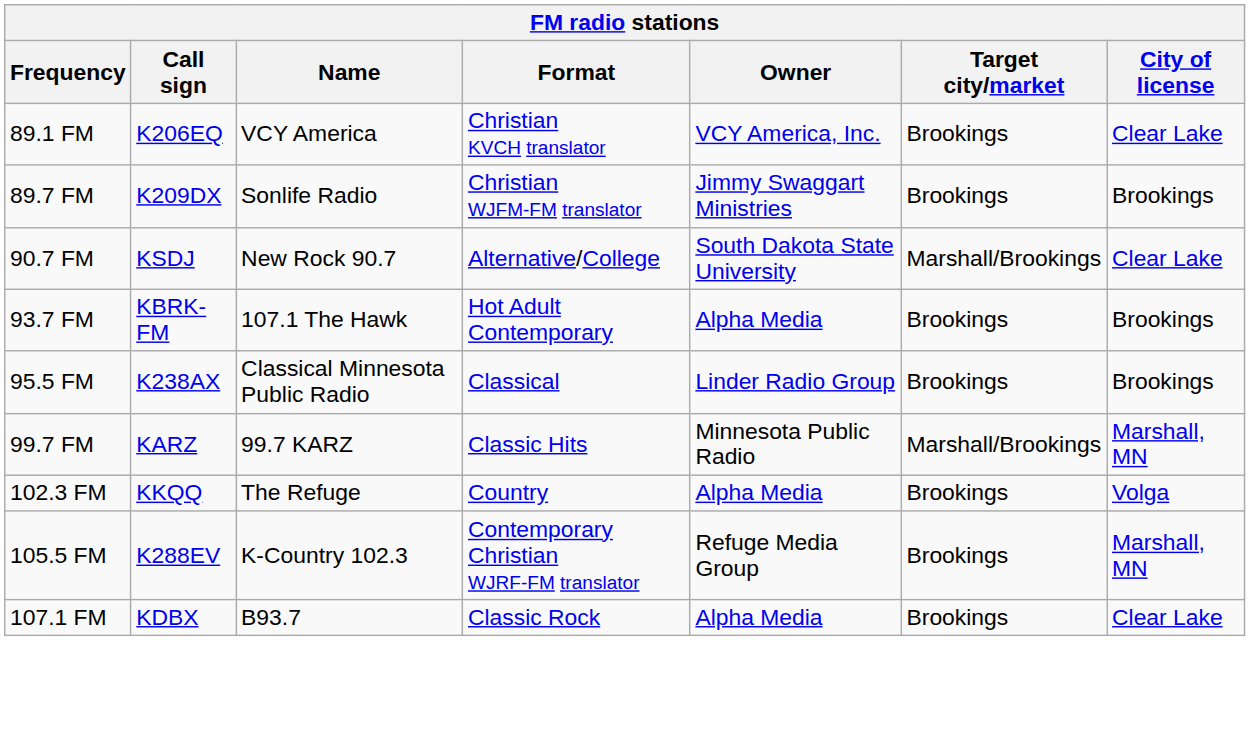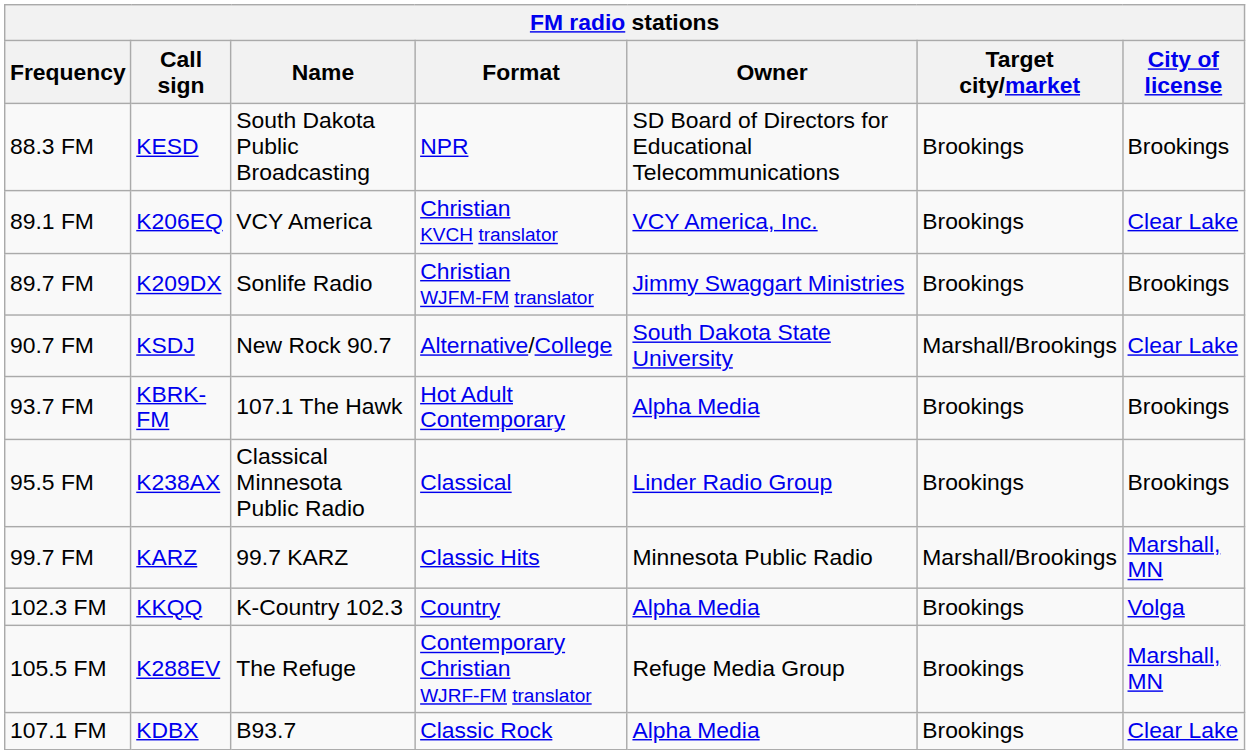+ row: 88.3 FM | KESD | South Dakota Public Broadcasting | NPR | SD Board of Directors for Educational Telecommunications | Brookings | Brookings
102.3 FM | Name: The Refuge -> K-Country 102.3
105.5 FM | Name: K-Country 102.3 -> The Refuge
